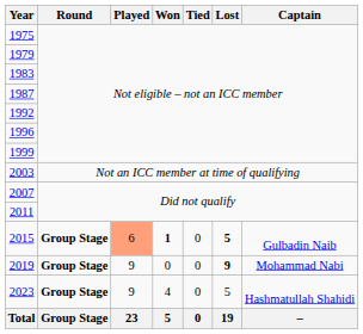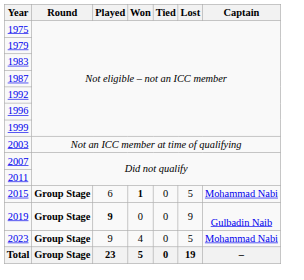2015 | Played: lightsalmon background -> no background
2015 | Lost: bold -> normal
2015 | Captain: Gulbadin Naib -> Mohammad Nabi
2019 | Played: normal -> bold
2019 | Lost: bold -> normal
2019 | Captain: Mohammad Nabi -> Gulbadin Naib
2023 | Captain: Hashmatullah Shahidi -> Mohammad Nabi
